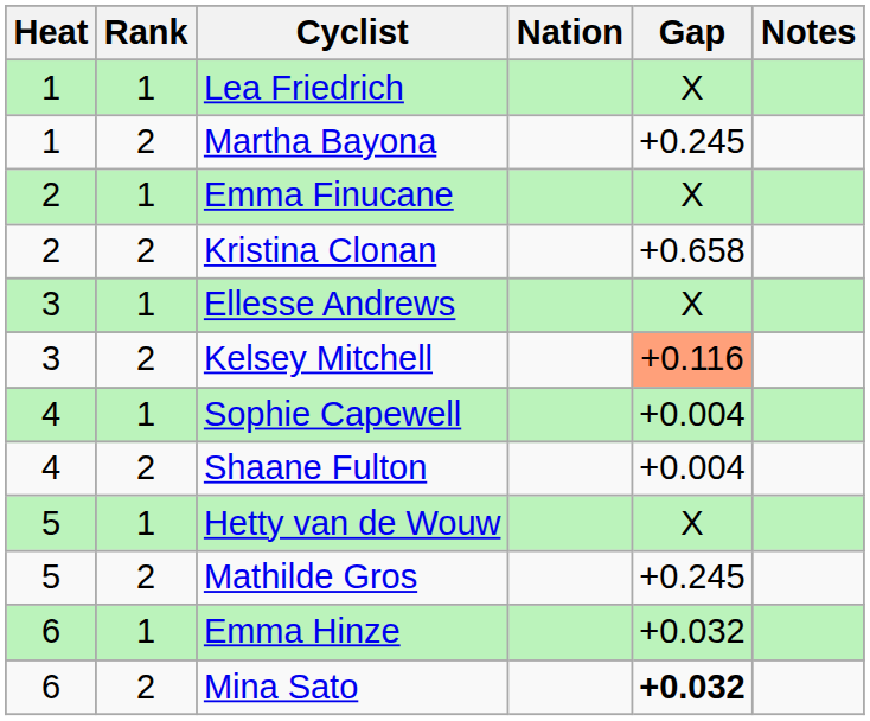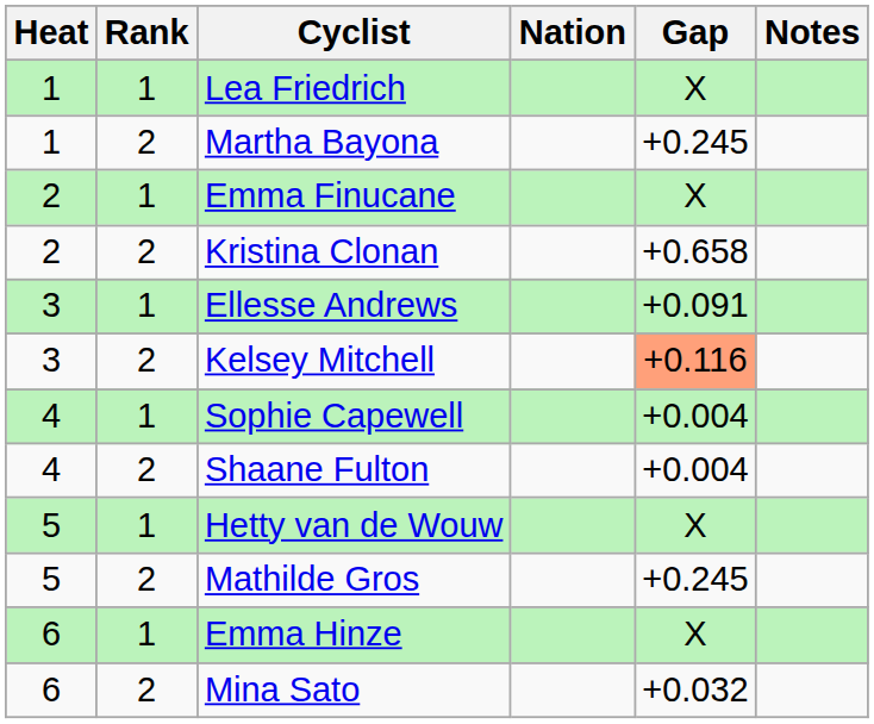Ellesse Andrews | Gap: X -> +0.091
Emma Hinze | Gap: +0.032 -> X
Mina Sato | Gap: bold -> normal
